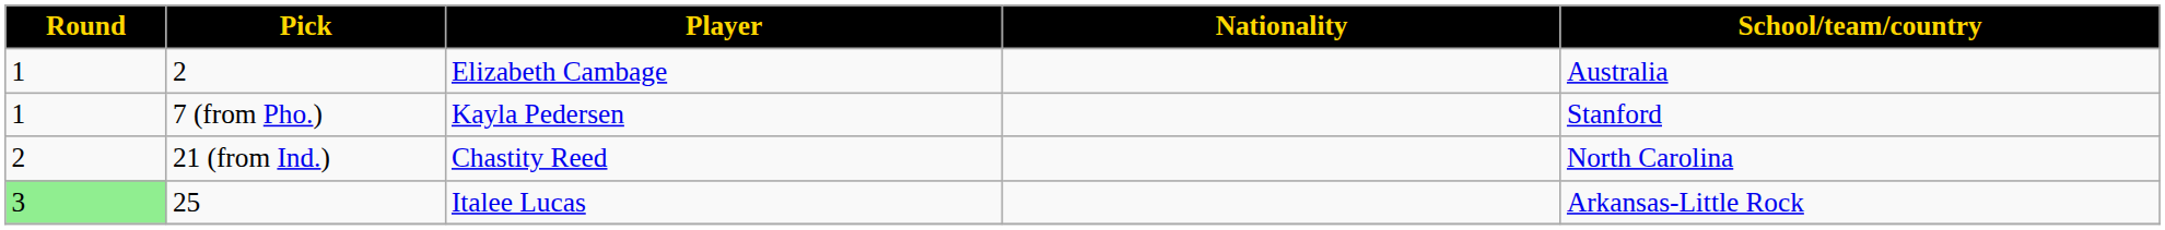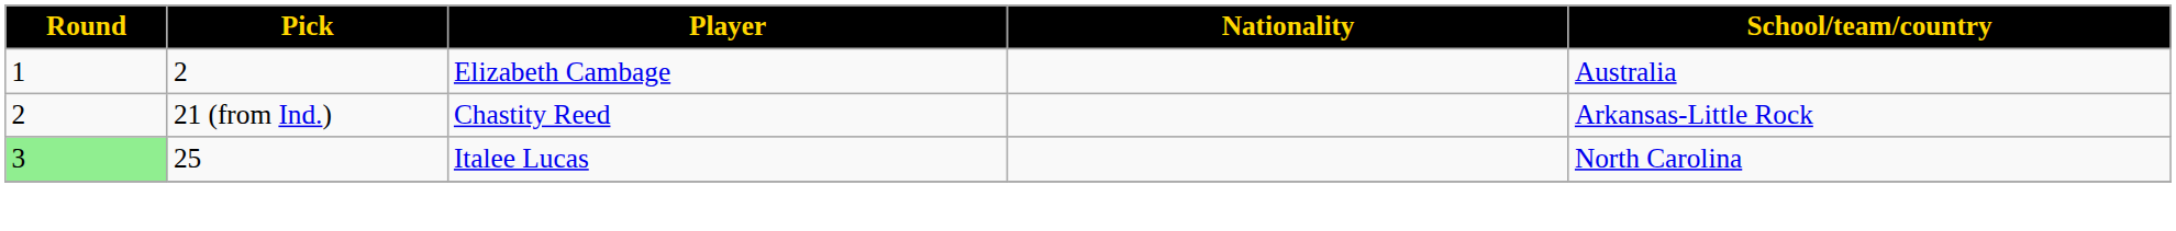- row: 1 | 7 (from Pho.) | Kayla Pedersen | Stanford
21 (from Ind.) | School/team/country: North Carolina -> Arkansas-Little Rock
25 | School/team/country: Arkansas-Little Rock -> North Carolina
